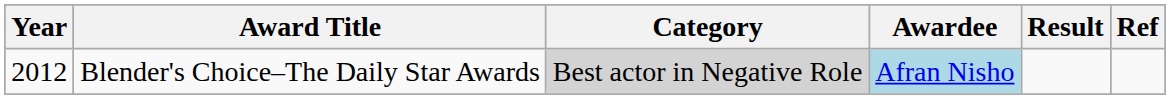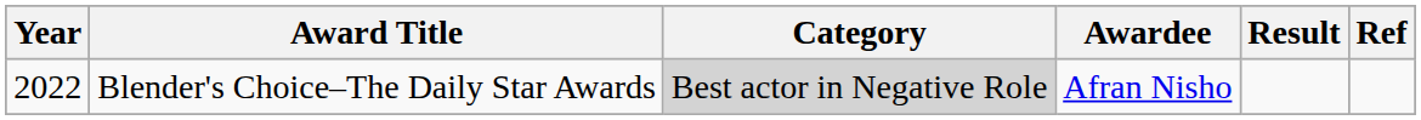Blender's Choice–The Daily Star Awards | Year: 2012 -> 2022
Blender's Choice–The Daily Star Awards | Awardee: lightblue background -> no background
